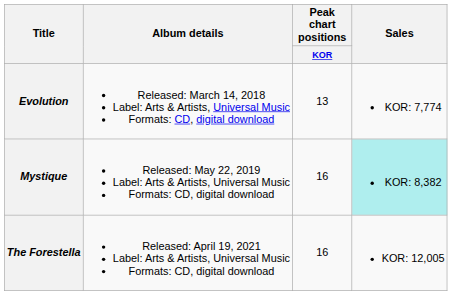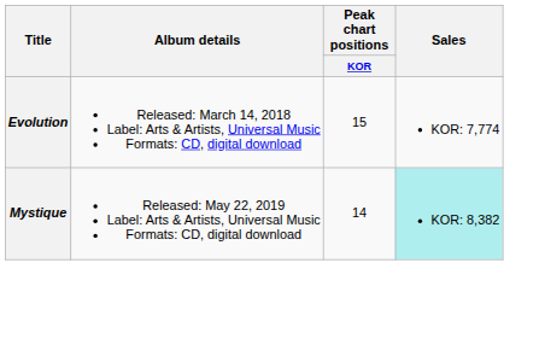Evolution | Peak chart positions / KOR: 13 -> 15
Mystique | Peak chart positions / KOR: 16 -> 14
- row: The Forestella | Released: April 19, 2021 Label: Arts & Artists, Universal Music Formats: CD, digital download | 16 | KOR: 12,005
